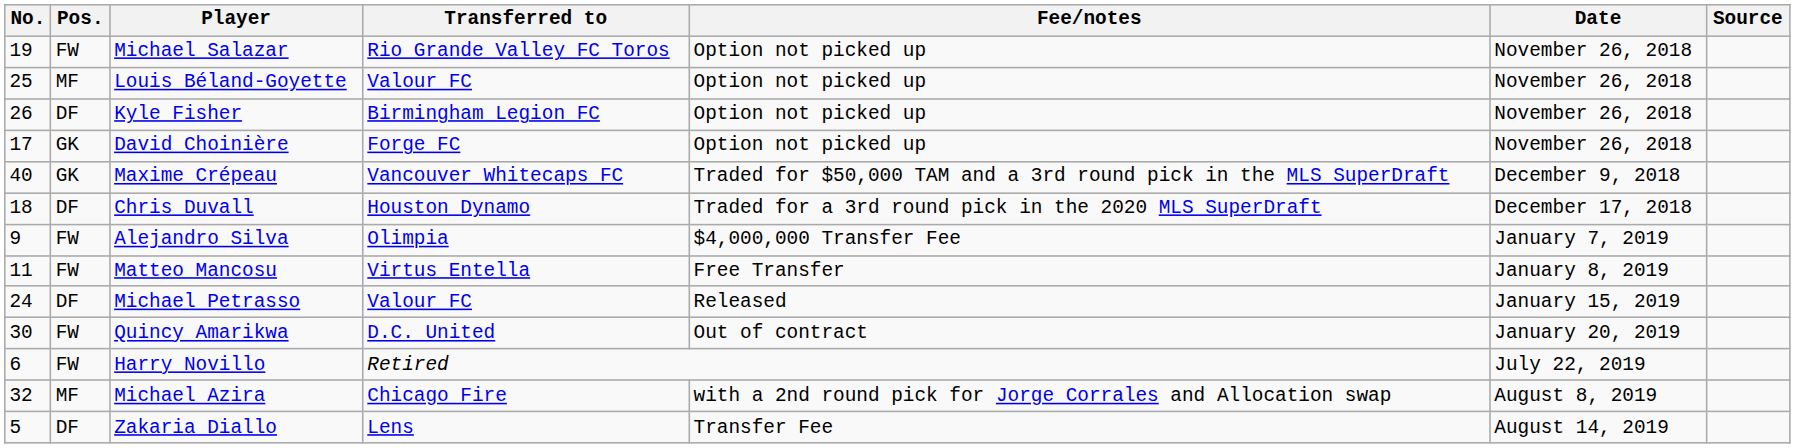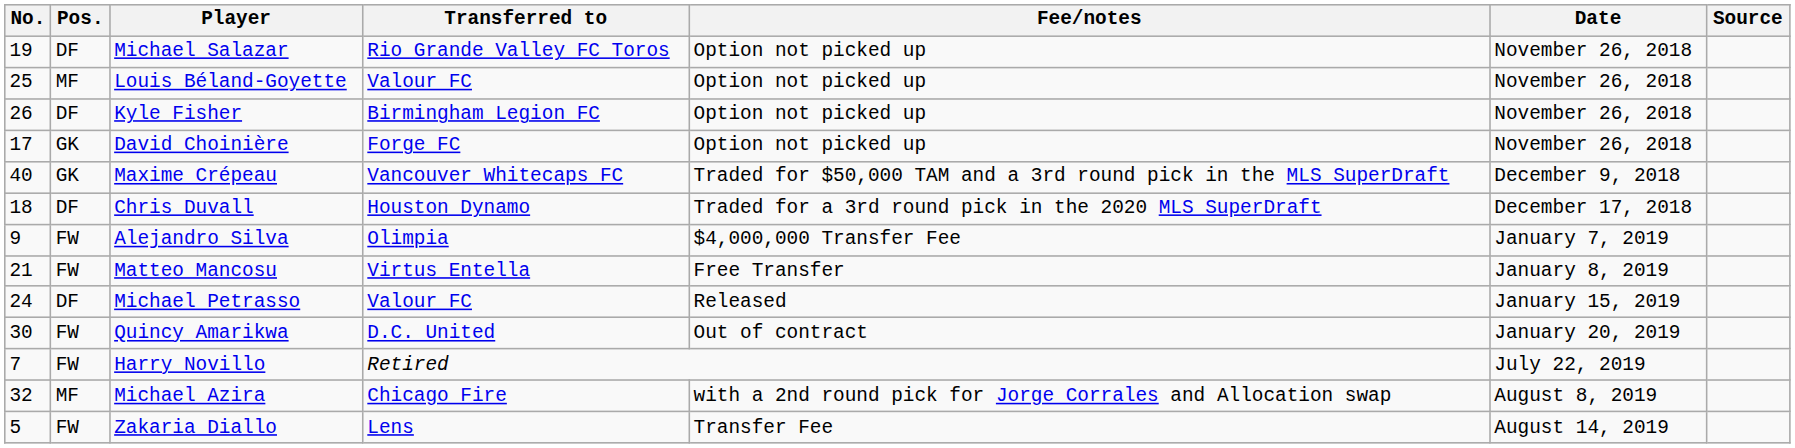Michael Salazar | Pos.: FW -> DF
Matteo Mancosu | No.: 11 -> 21
Harry Novillo | No.: 6 -> 7
Zakaria Diallo | Pos.: DF -> FW
